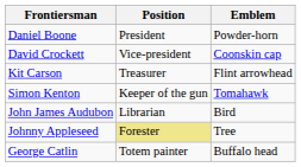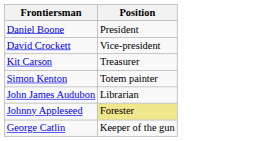- column: Emblem | Powder-horn | Coonskin cap | Flint arrowhead | Tomahawk | Bird | Tree | Buffalo head
Simon Kenton | Position: Keeper of the gun -> Totem painter
George Catlin | Position: Totem painter -> Keeper of the gun
